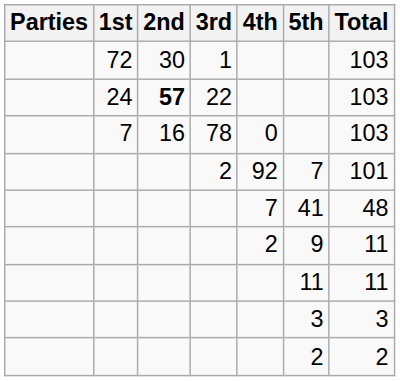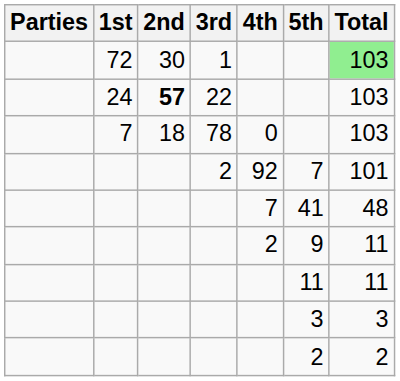1 | Total: no background -> lightgreen background
78 | 2nd: 16 -> 18
